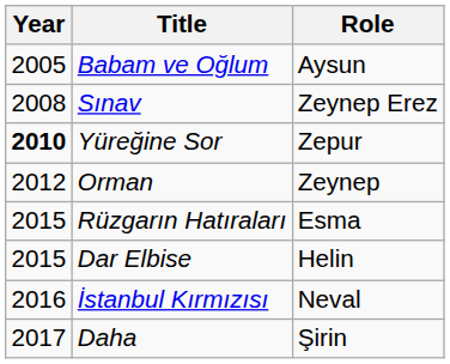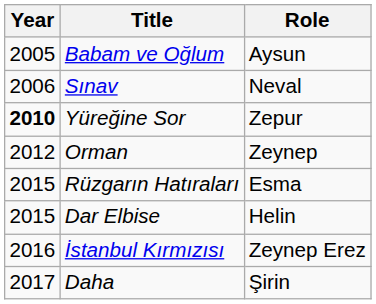Sınav | Year: 2008 -> 2006
Sınav | Role: Zeynep Erez -> Neval
İstanbul Kırmızısı | Role: Neval -> Zeynep Erez
